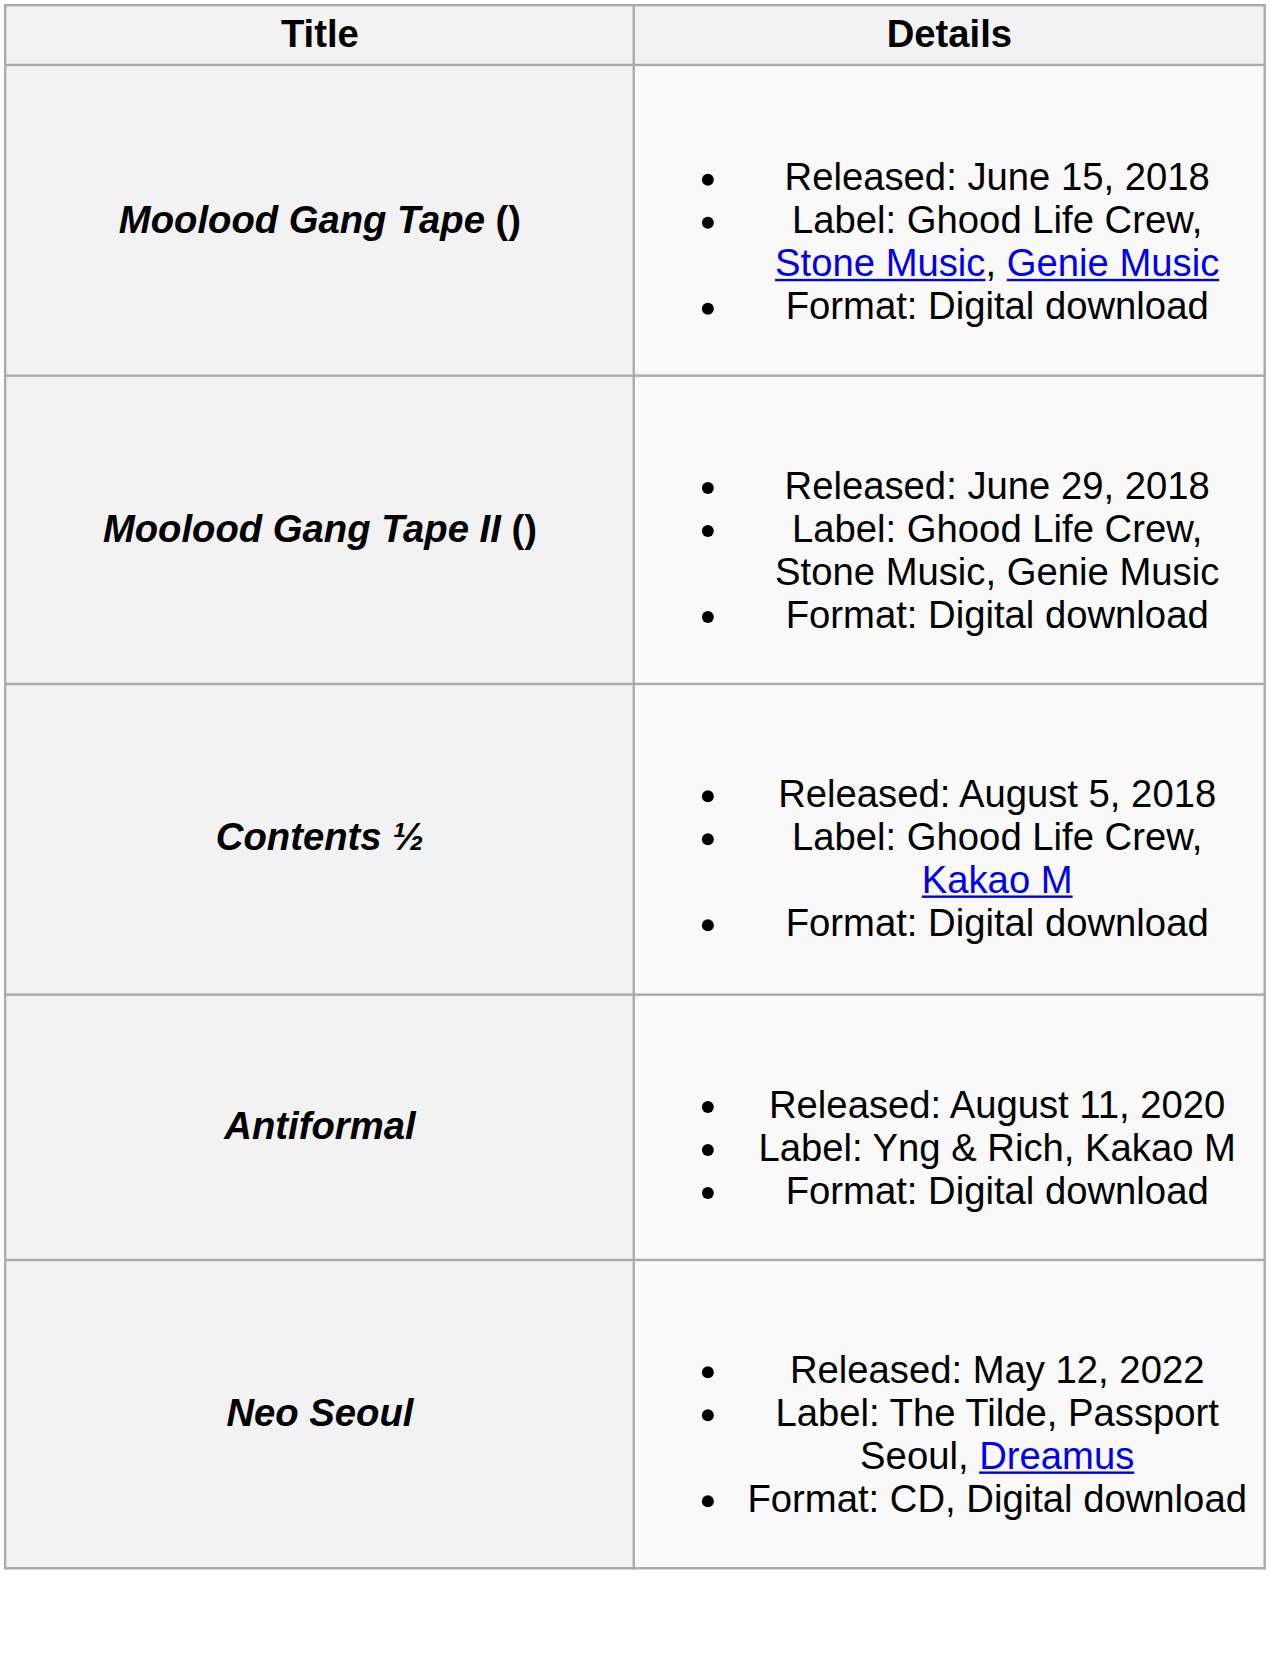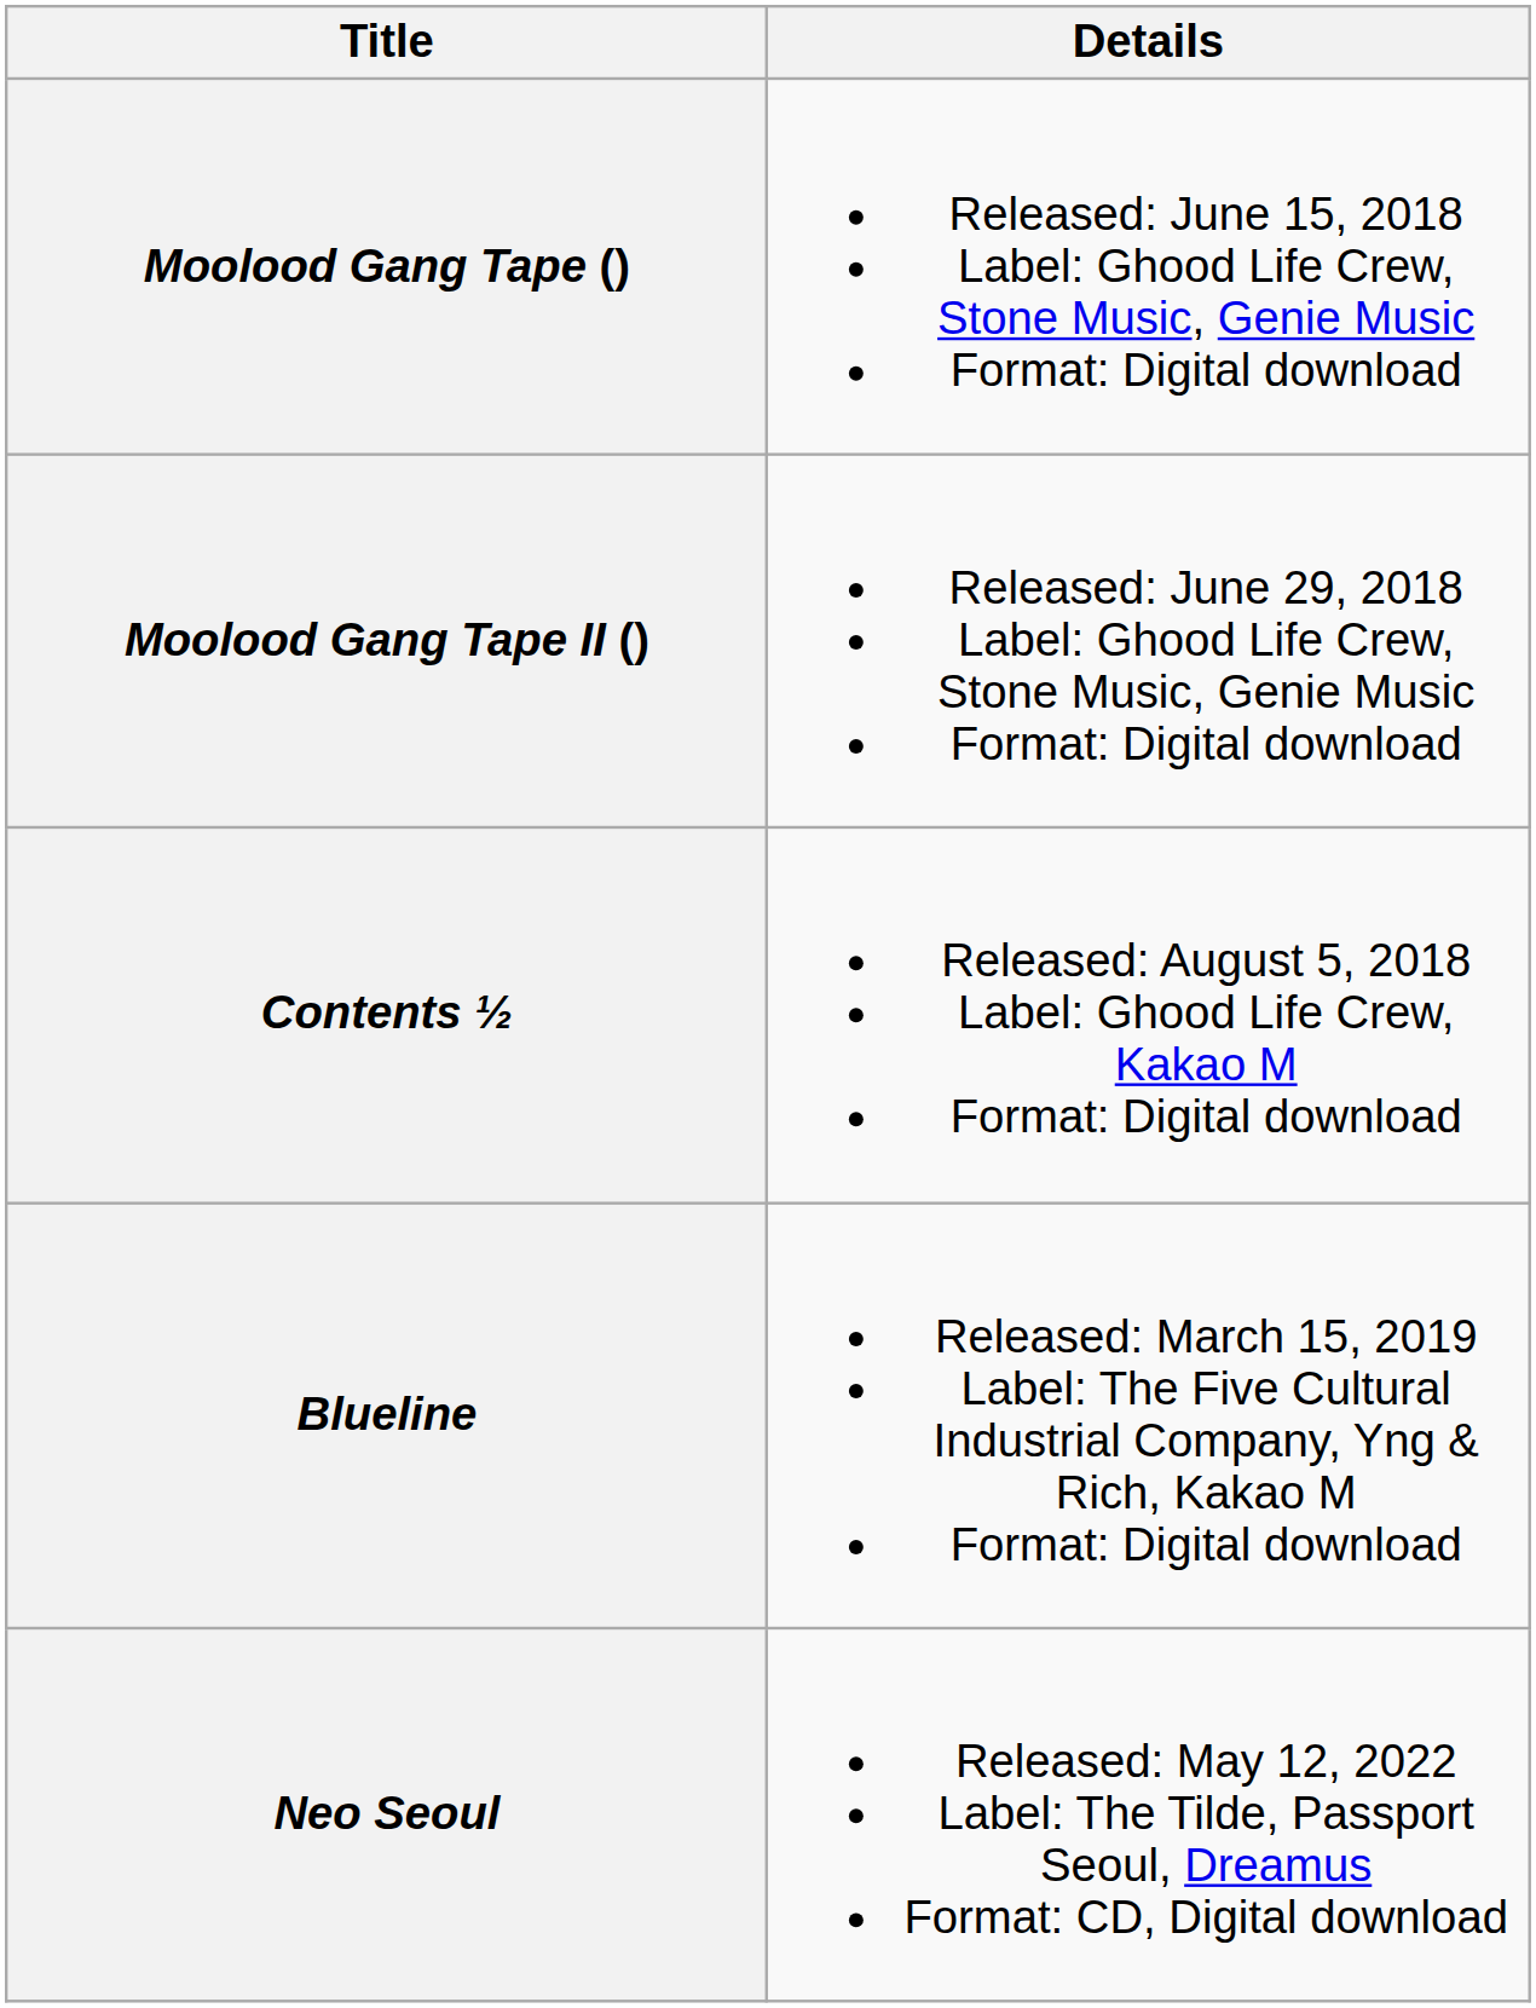+ row: Blueline | Released: March 15, 2019 Label: The Five Cultural Industrial Company, Yng & Rich, Kakao M Format: Digital download
- row: Antiformal | Released: August 11, 2020 Label: Yng & Rich, Kakao M Format: Digital download
